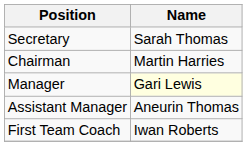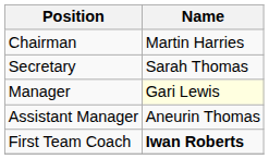rows swapped: Chairman <-> Secretary
First Team Coach | Name: normal -> bold
